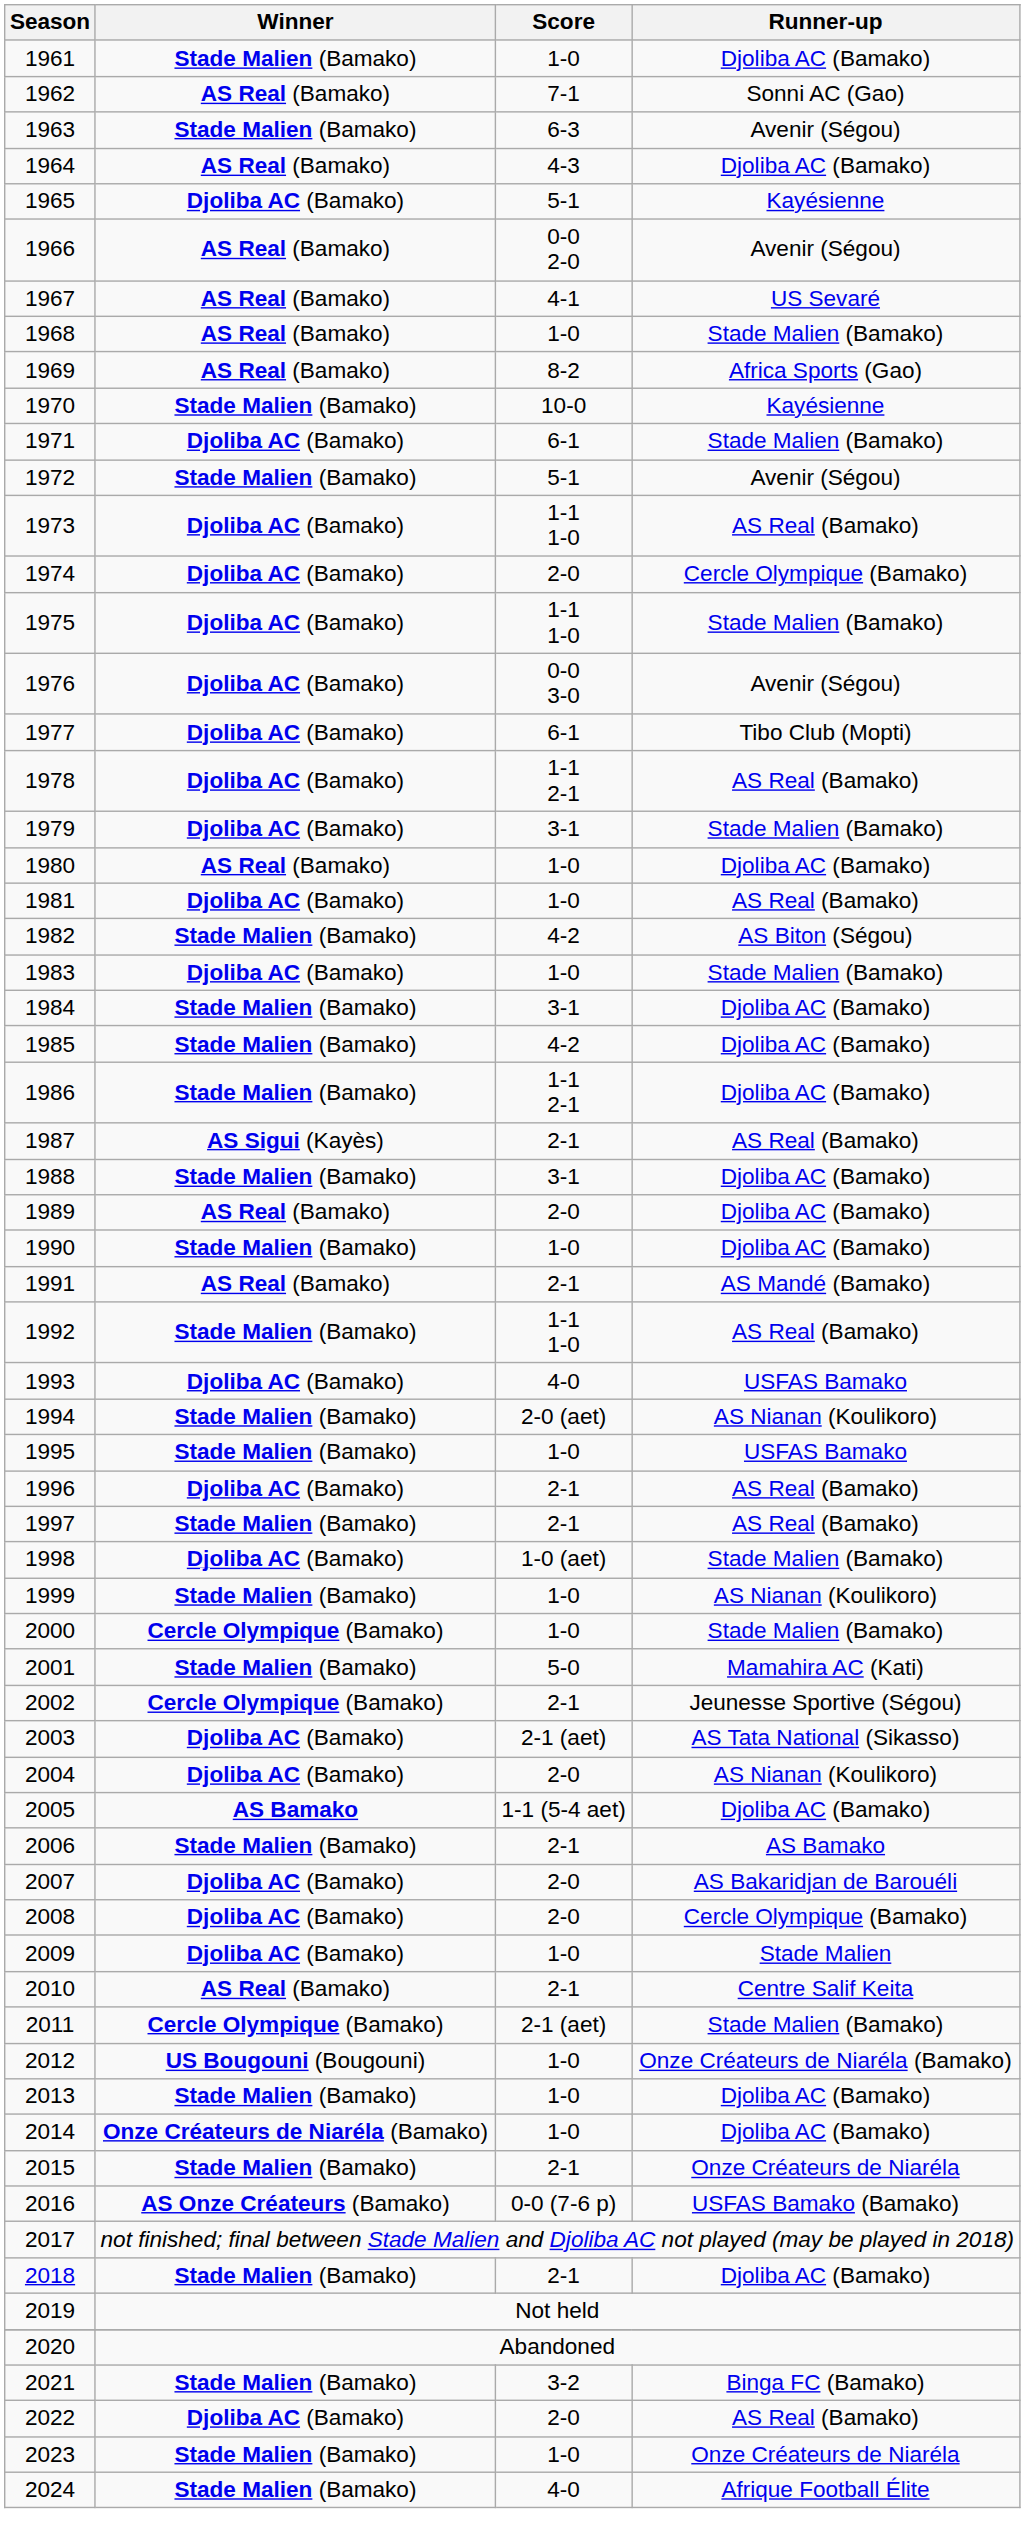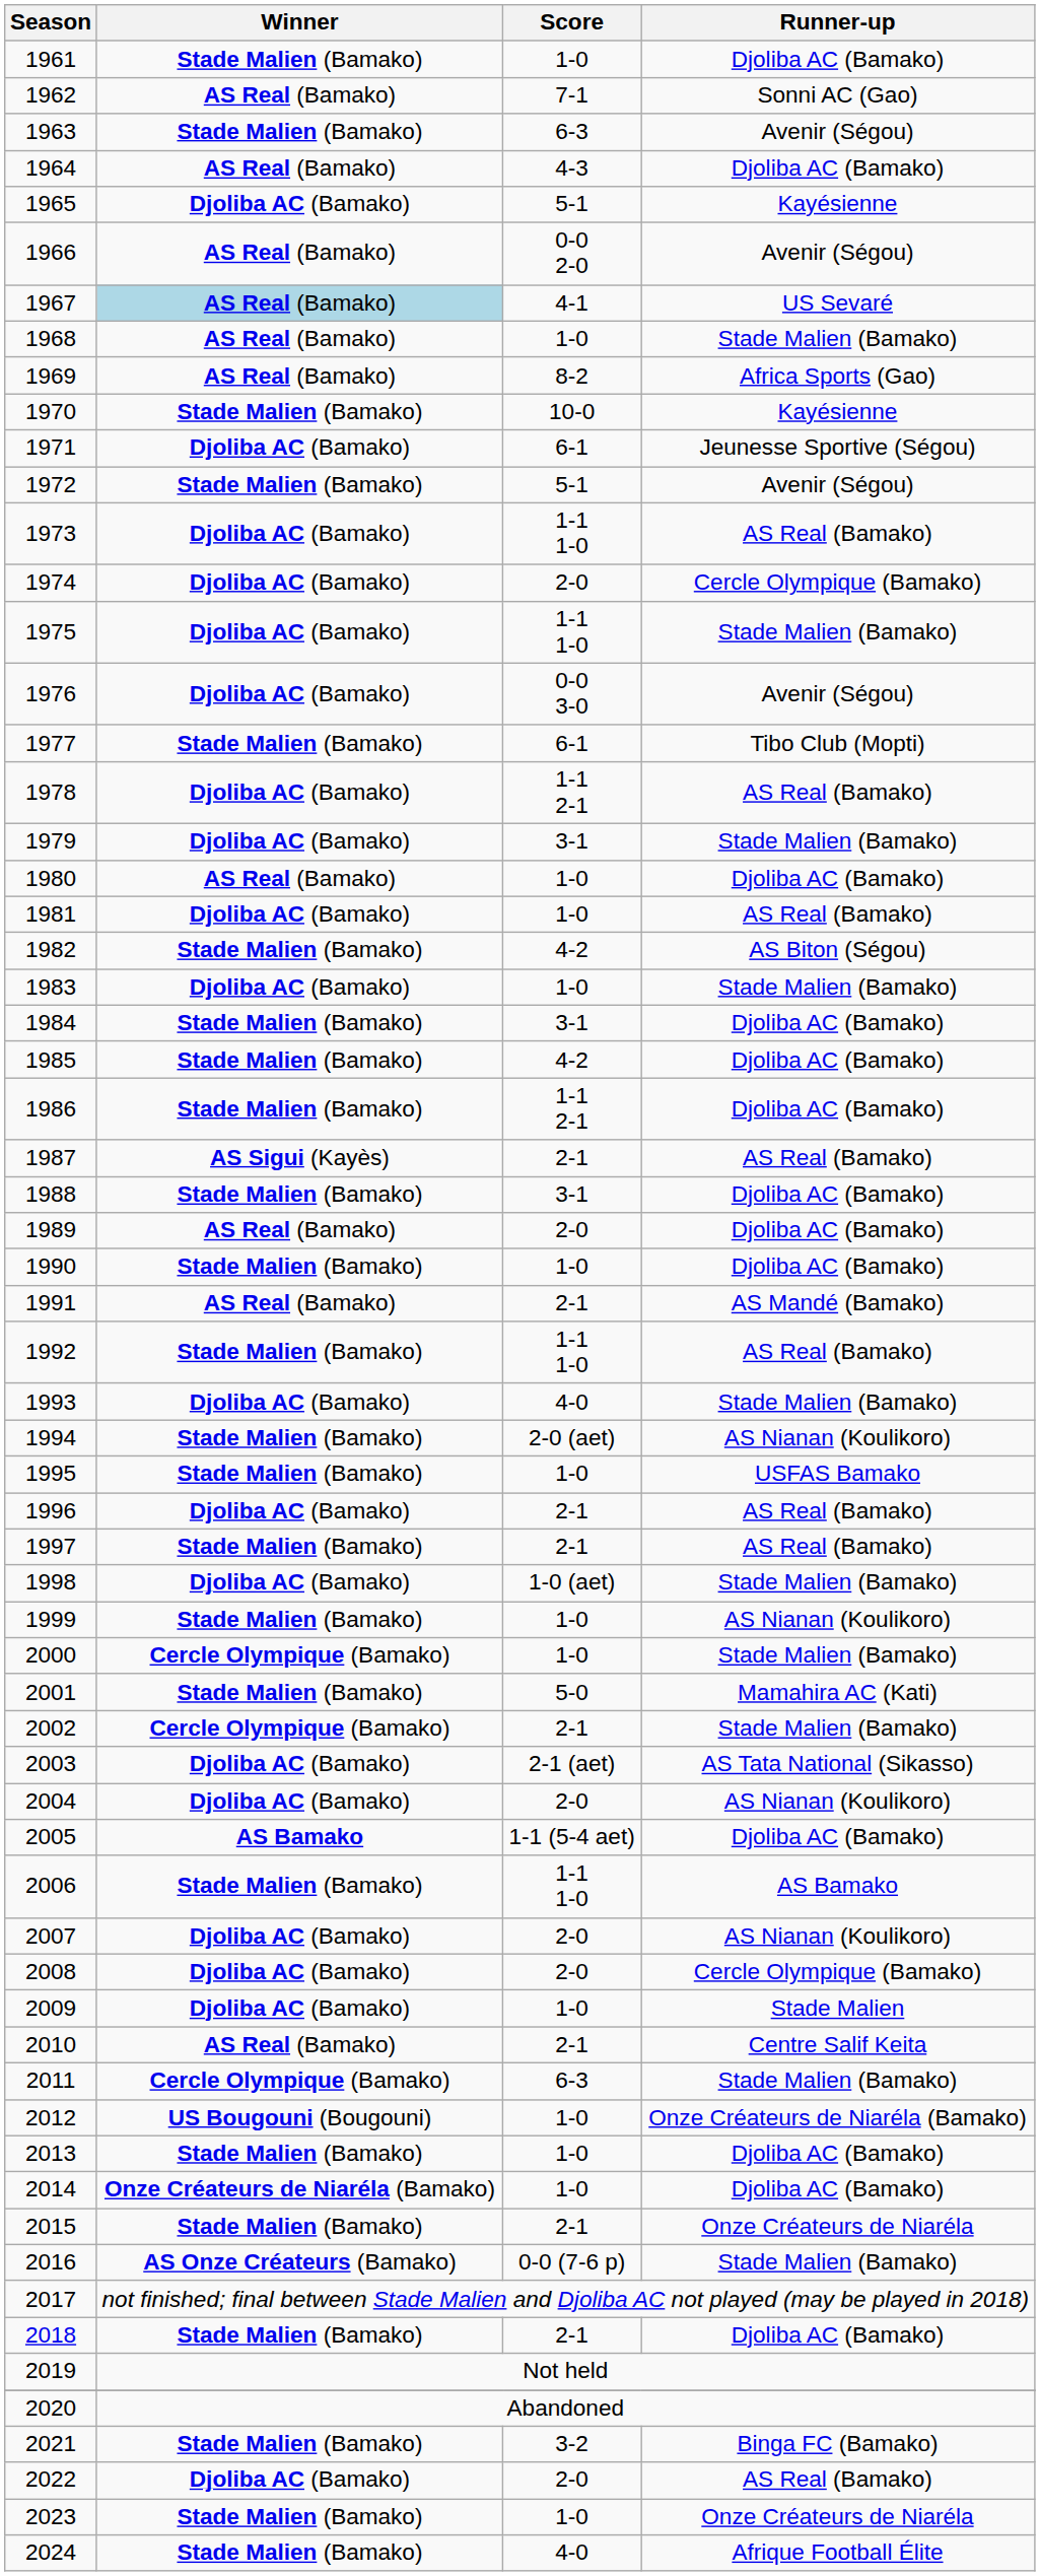1967 | Winner: no background -> lightblue background
1971 | Runner-up: Stade Malien (Bamako) -> Jeunesse Sportive (Ségou)
1977 | Winner: Djoliba AC (Bamako) -> Stade Malien (Bamako)
1993 | Runner-up: USFAS Bamako -> Stade Malien (Bamako)
2002 | Runner-up: Jeunesse Sportive (Ségou) -> Stade Malien (Bamako)
2006 | Score: 2-1 -> 1-1 1-0
2007 | Runner-up: AS Bakaridjan de Barouéli -> AS Nianan (Koulikoro)
2011 | Score: 2-1 (aet) -> 6-3
2016 | Runner-up: USFAS Bamako (Bamako) -> Stade Malien (Bamako)
